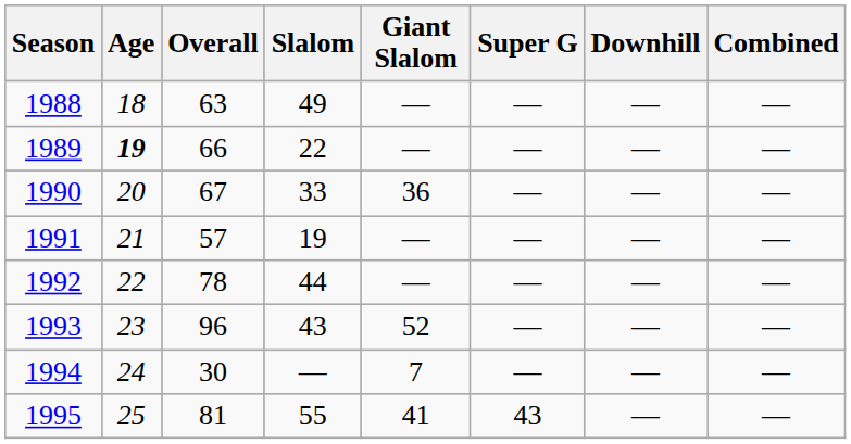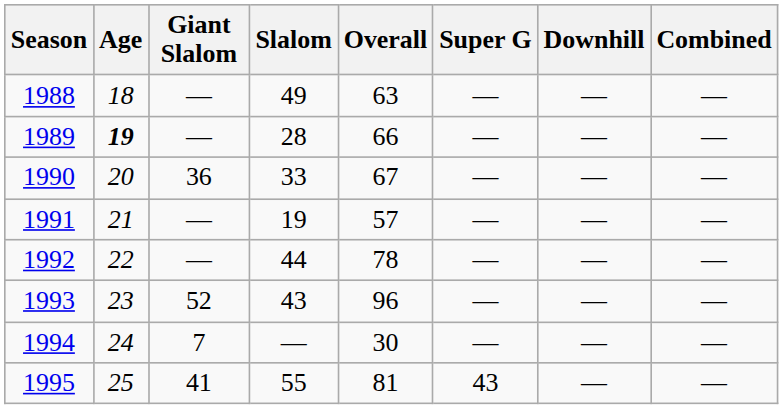columns swapped: Overall <-> Giant Slalom
1989 | Slalom: 22 -> 28
